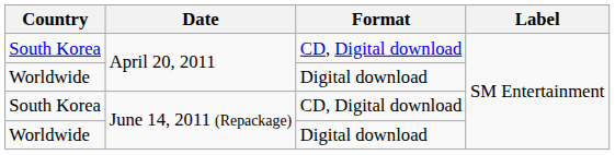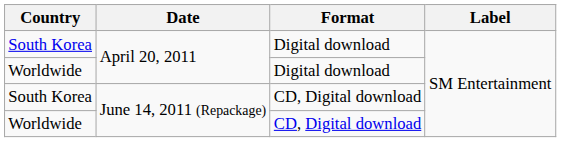South Korea / April 20, 2011 | Format: CD, Digital download -> Digital download
Worldwide / June 14, 2011 (Repackage) | Format: Digital download -> CD, Digital download
